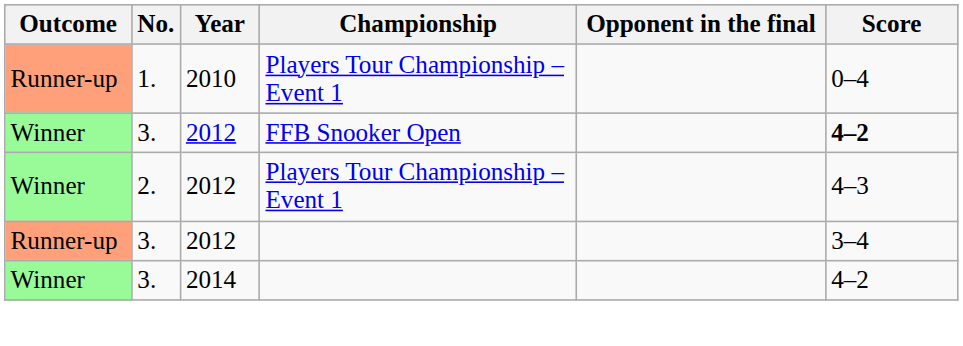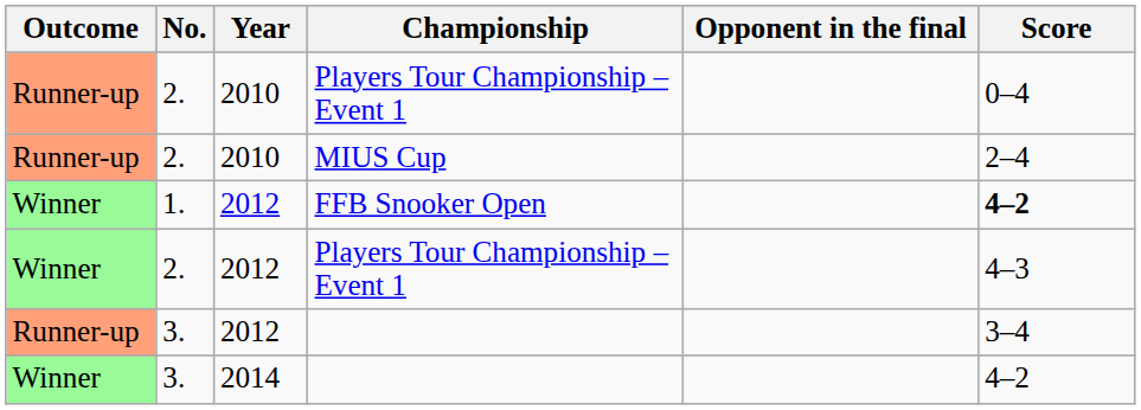2010 / Players Tour Championship – Event 1 | No.: 1. -> 2.
+ row: Runner-up | 2. | 2010 | MIUS Cup | 2–4
FFB Snooker Open | No.: 3. -> 1.
